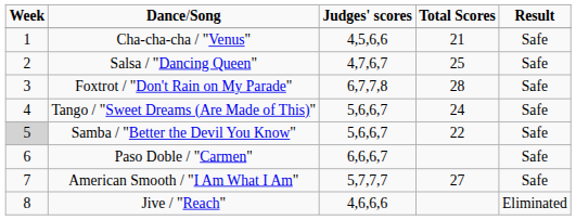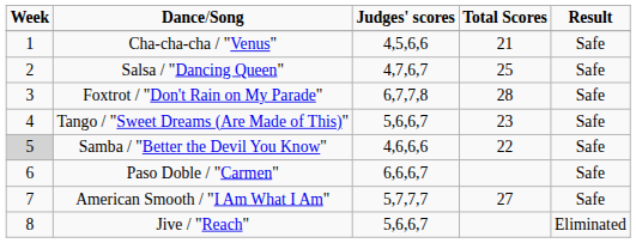Tango / "Sweet Dreams (Are Made of This)" | column 4: 24 -> 23
Samba / "Better the Devil You Know" | column 3: 5,6,6,7 -> 4,6,6,6
Jive / "Reach" | column 3: 4,6,6,6 -> 5,6,6,7
